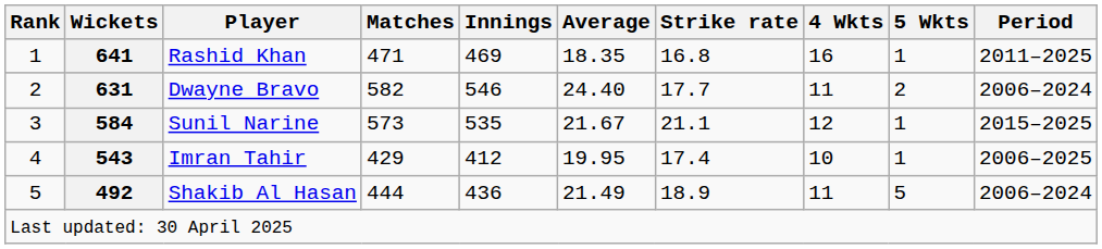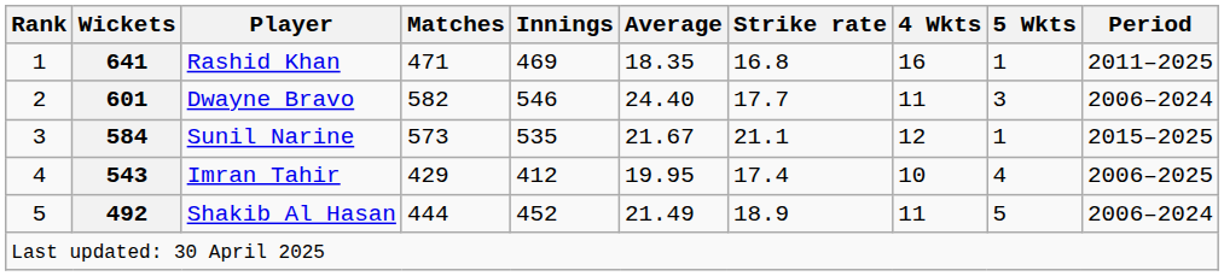Dwayne Bravo | Wickets: 631 -> 601
Dwayne Bravo | 5 Wkts: 2 -> 3
Imran Tahir | 5 Wkts: 1 -> 4
Shakib Al Hasan | Innings: 436 -> 452
